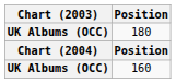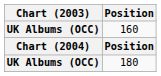rows swapped: 180 <-> 160
